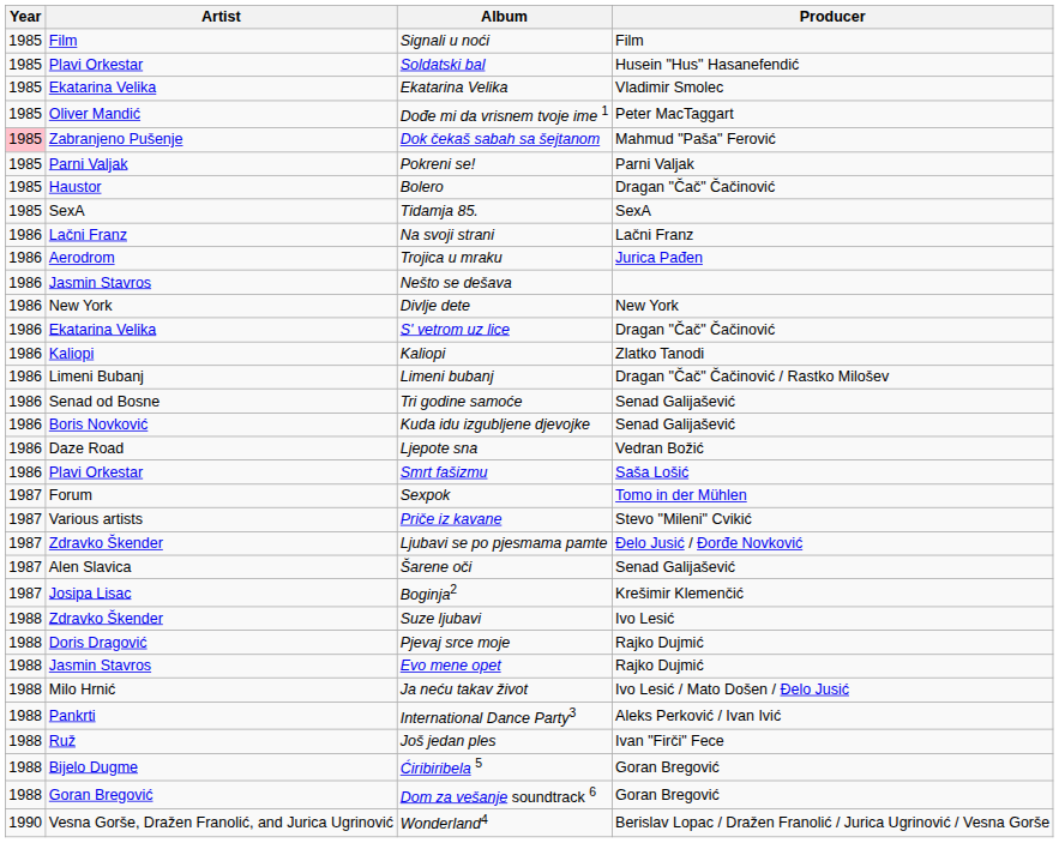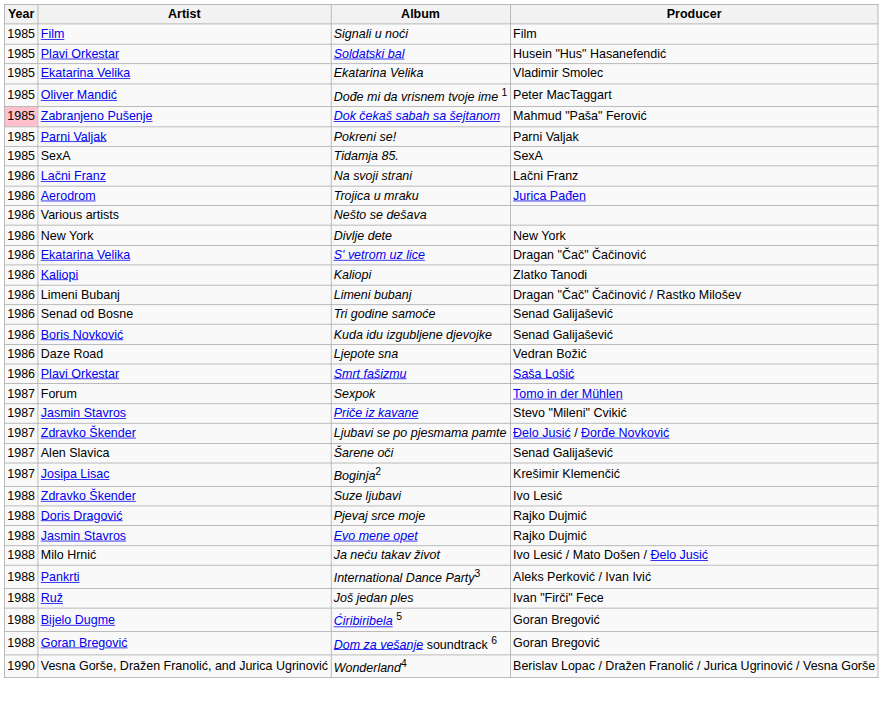- row: 1985 | Haustor | Bolero | Dragan "Čač" Čačinović
Nešto se dešava | Artist: Jasmin Stavros -> Various artists
Priče iz kavane | Artist: Various artists -> Jasmin Stavros
